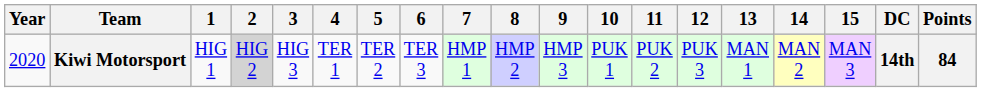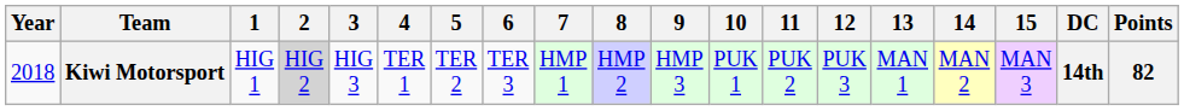Kiwi Motorsport | Year: 2020 -> 2018
Kiwi Motorsport | Points: 84 -> 82
